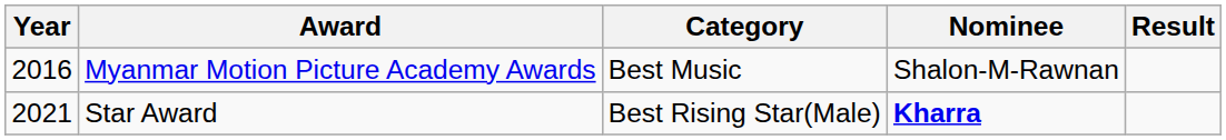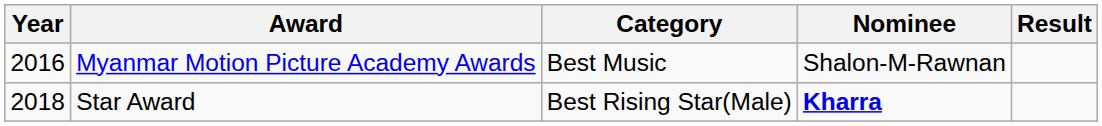Star Award | Year: 2021 -> 2018
